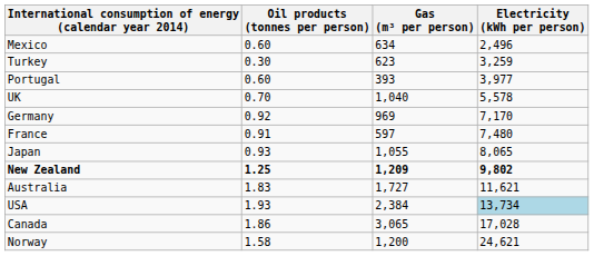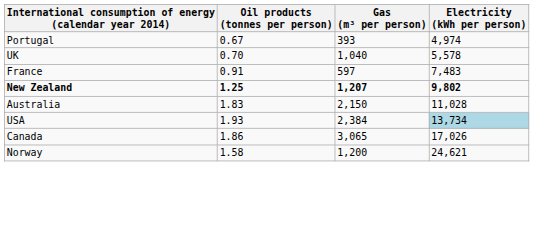- row: Mexico | 0.60 | 634 | 2,496
- row: Turkey | 0.30 | 623 | 3,259
Portugal | Oil products (tonnes per person): 0.60 -> 0.67
Portugal | Electricity (kWh per person): 3,977 -> 4,974
- row: Germany | 0.92 | 969 | 7,170
France | Electricity (kWh per person): 7,480 -> 7,483
- row: Japan | 0.93 | 1,055 | 8,065
New Zealand | Gas (m³ per person): 1,209 -> 1,207
Australia | Gas (m³ per person): 1,727 -> 2,150
Australia | Electricity (kWh per person): 11,621 -> 11,028
Canada | Electricity (kWh per person): 17,028 -> 17,026
